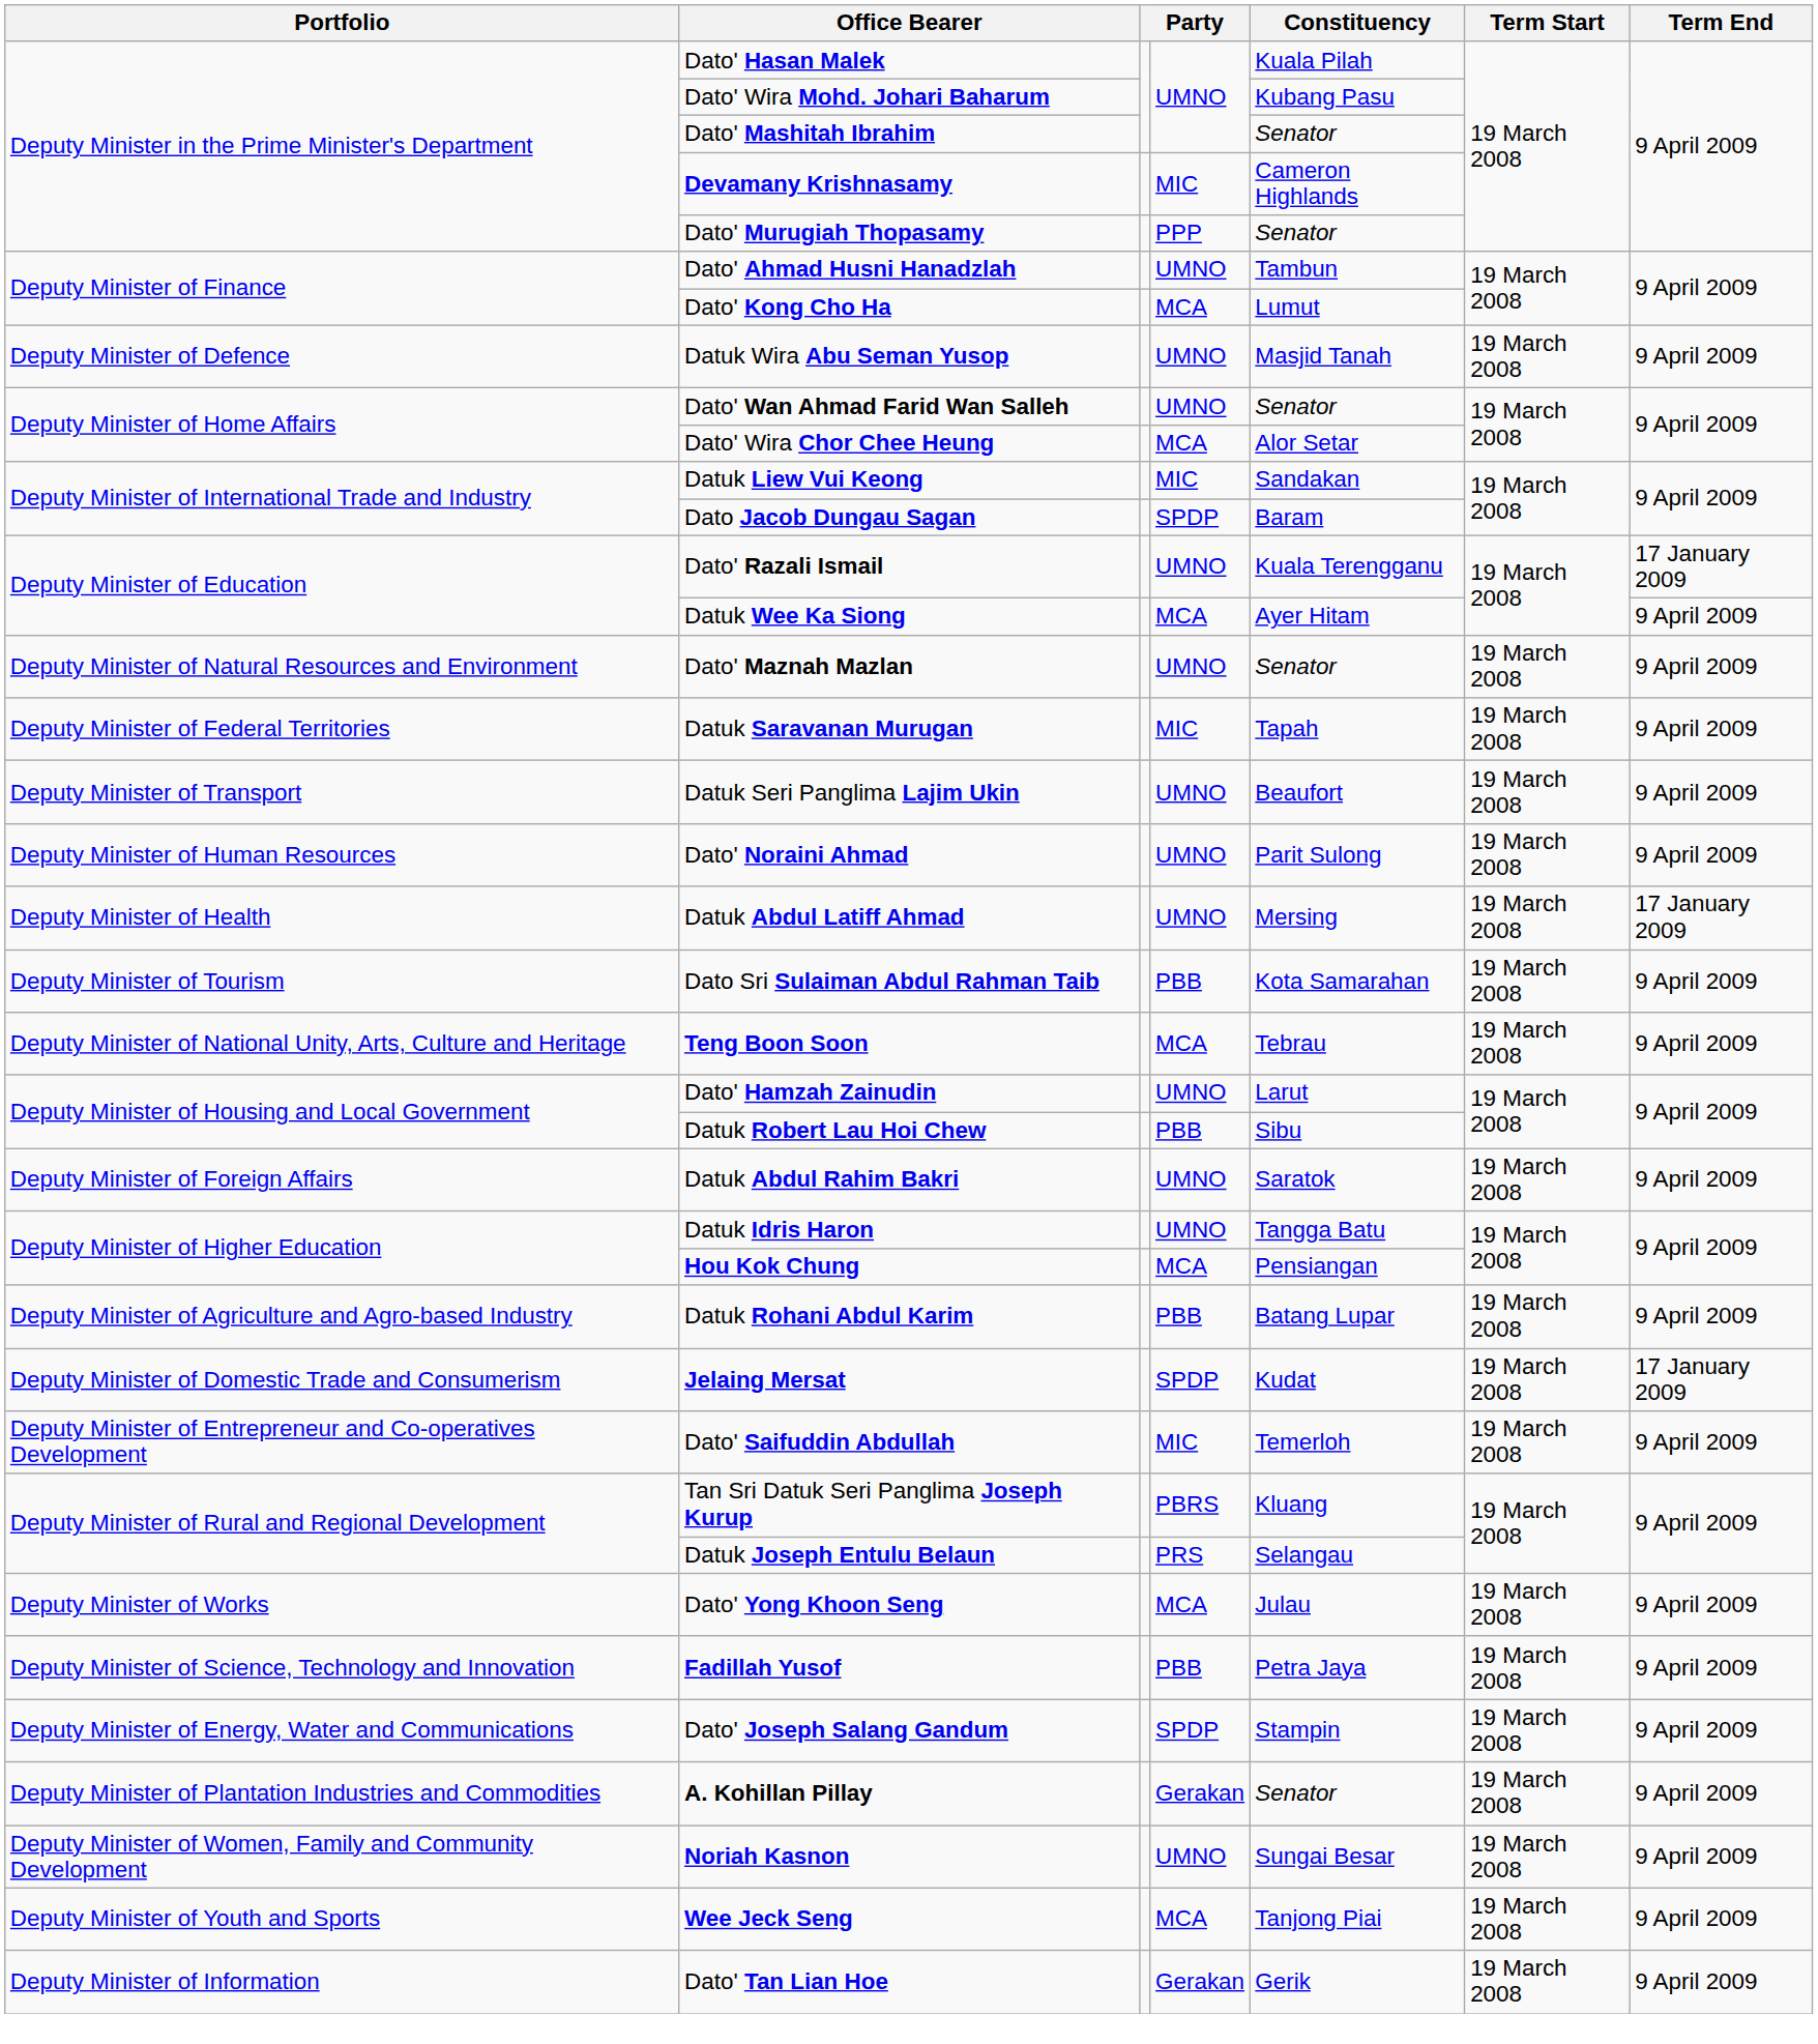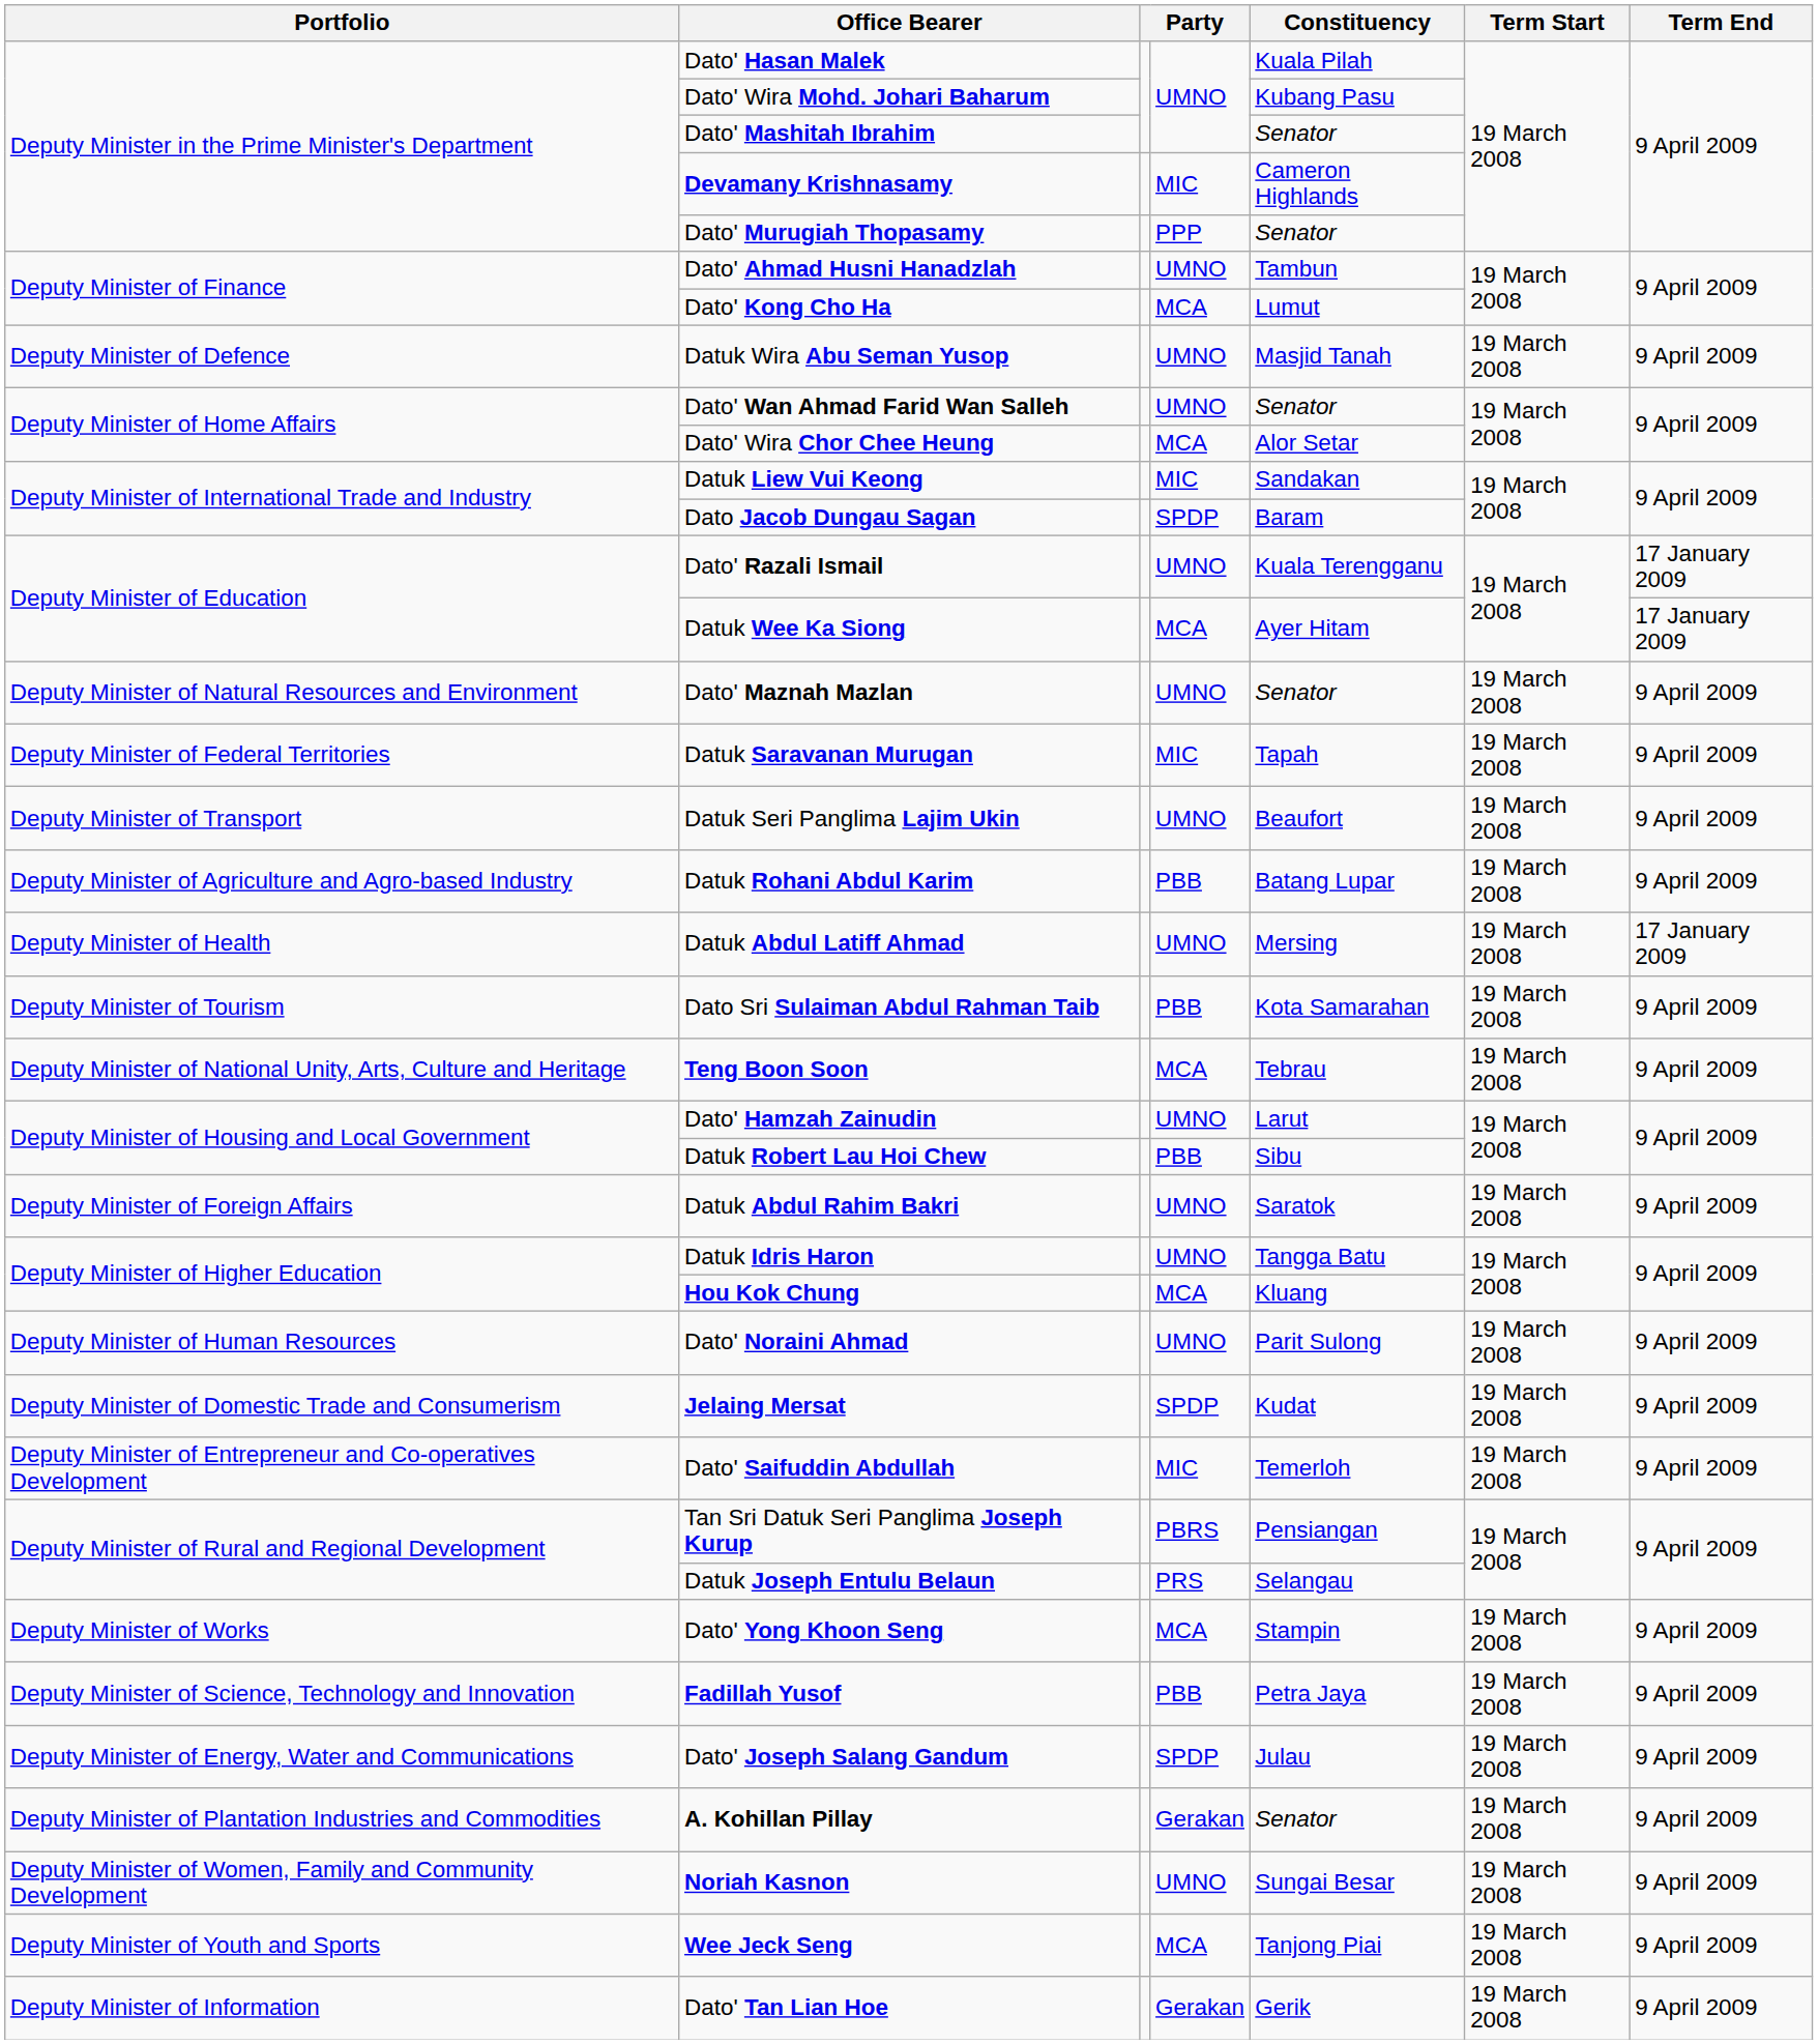Datuk Wee Ka Siong | Term End: 9 April 2009 -> 17 January 2009
rows swapped: Datuk Rohani Abdul Karim <-> Dato' Noraini Ahmad
Hou Kok Chung | Constituency: Pensiangan -> Kluang
Jelaing Mersat | Term End: 17 January 2009 -> 9 April 2009
Tan Sri Datuk Seri Panglima Joseph Kurup | Constituency: Kluang -> Pensiangan
Dato' Yong Khoon Seng | Constituency: Julau -> Stampin
Dato' Joseph Salang Gandum | Constituency: Stampin -> Julau
